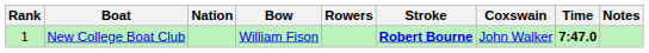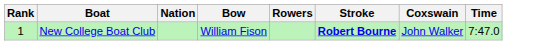- column: Notes
New College Boat Club | Time: bold -> normal
